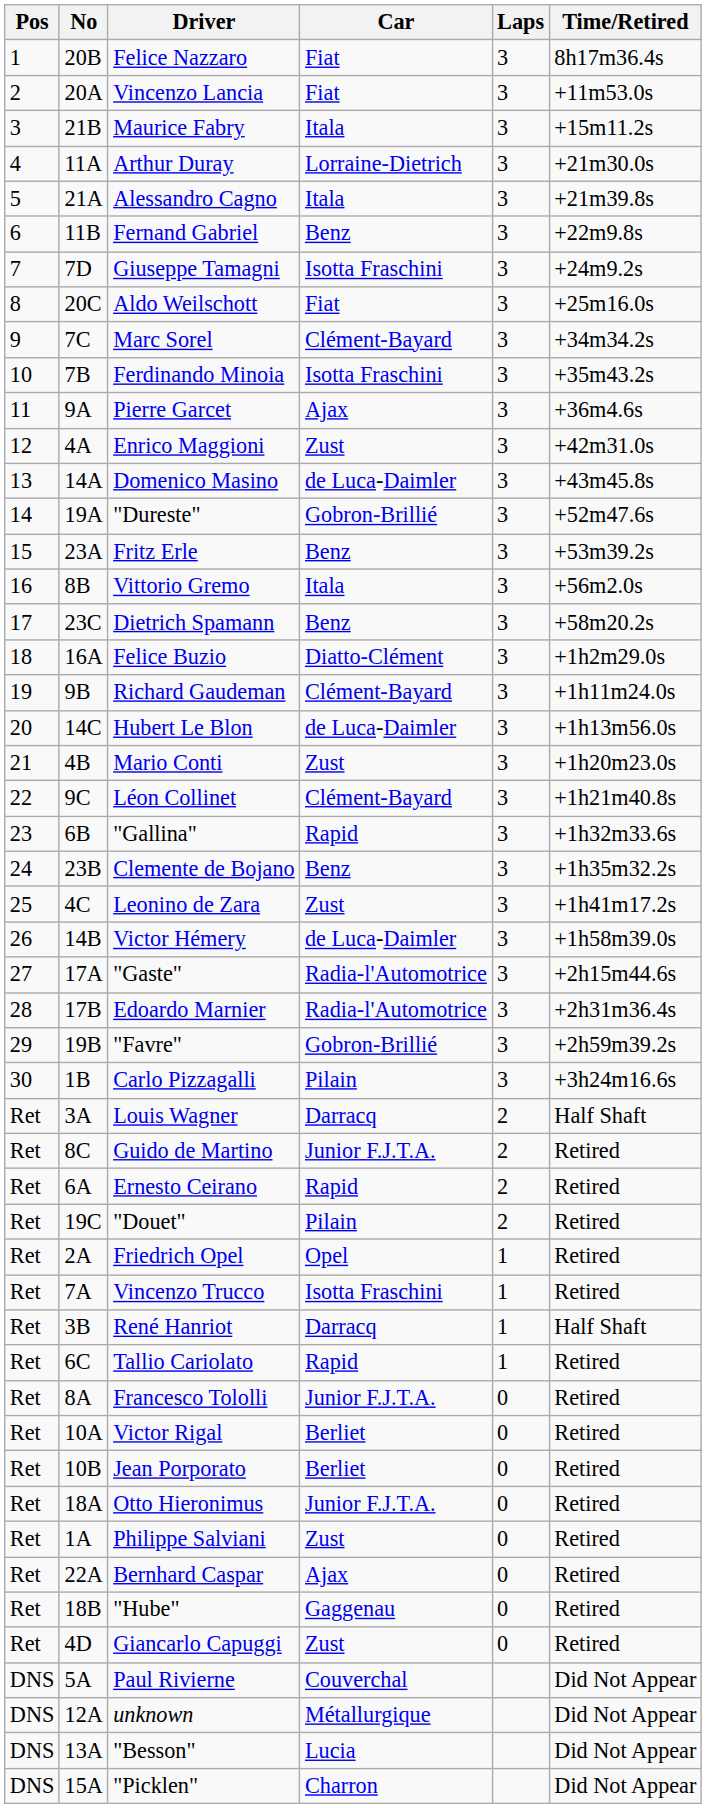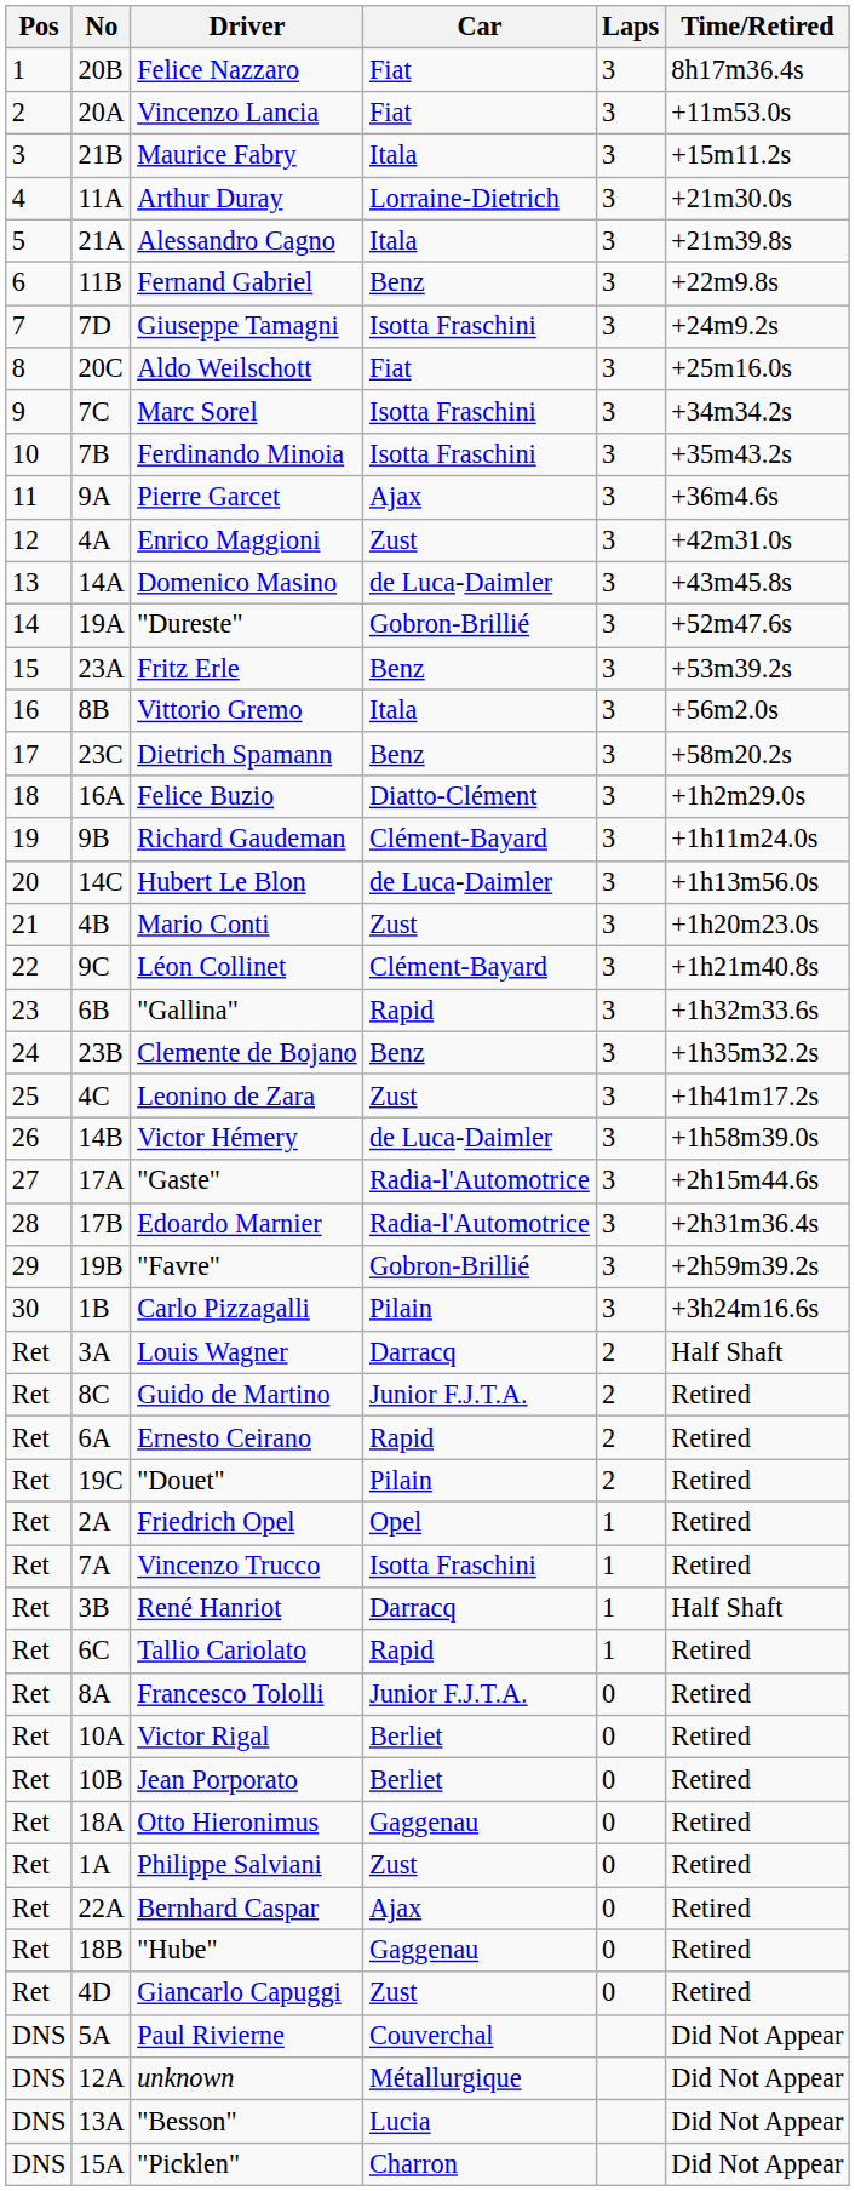Marc Sorel | Car: Clément-Bayard -> Isotta Fraschini
Otto Hieronimus | Car: Junior F.J.T.A. -> Gaggenau
